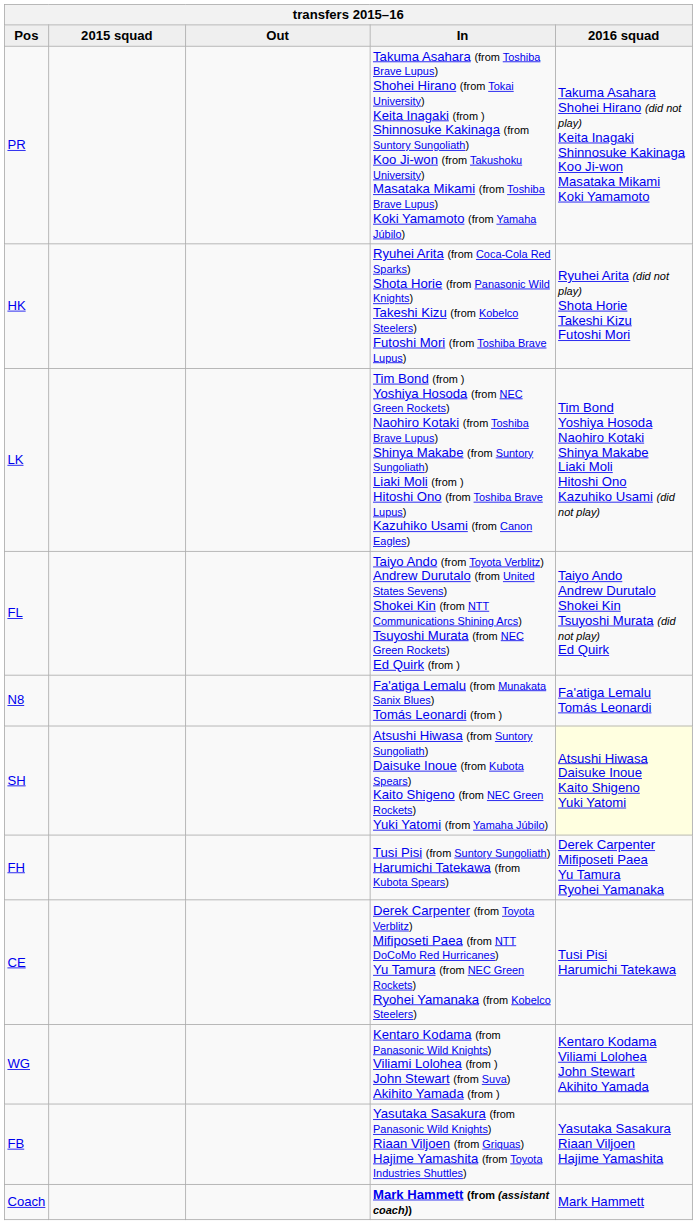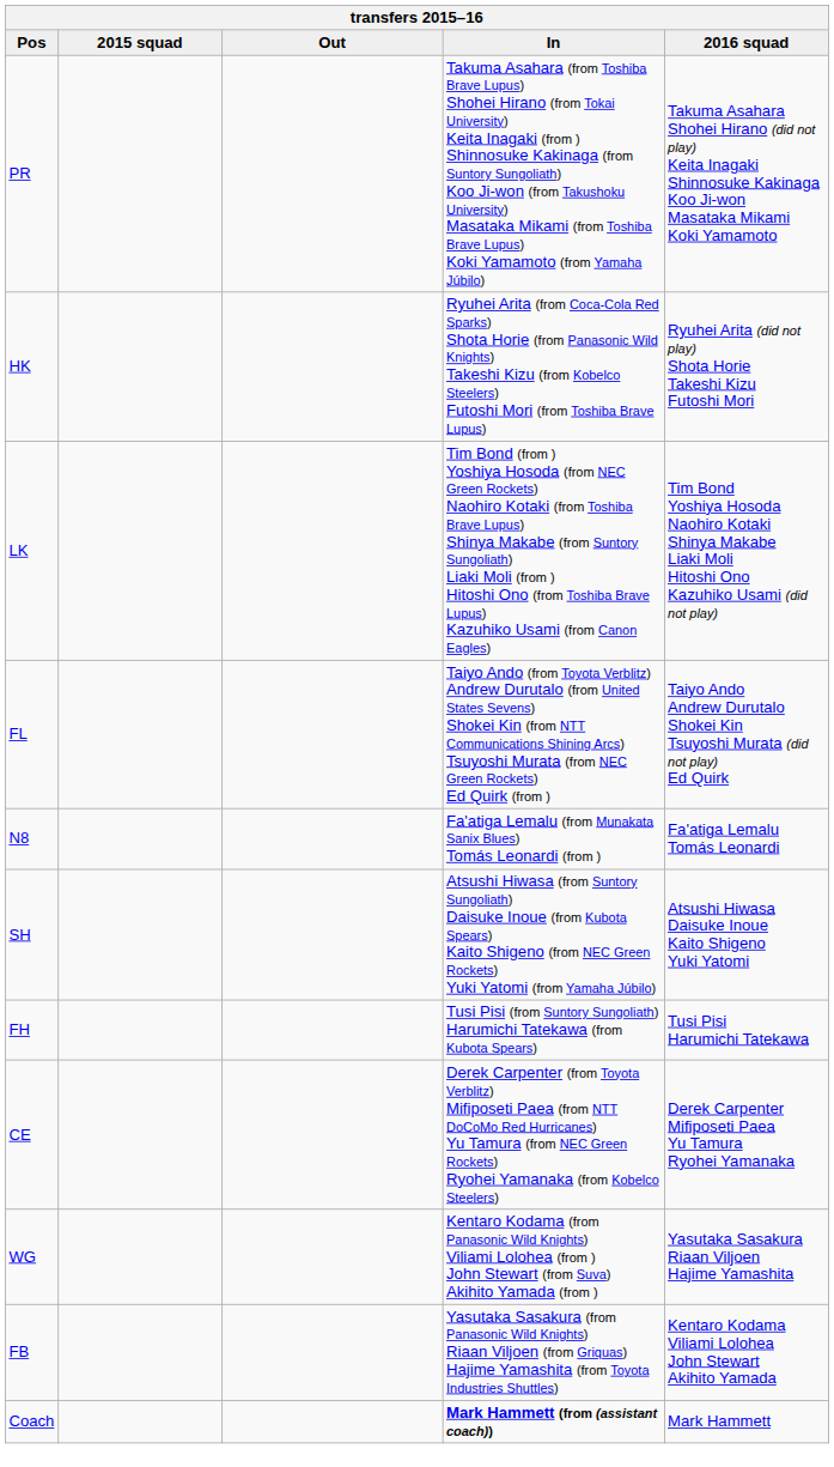SH | 2016 squad: lightyellow background -> no background
FH | 2016 squad: Derek Carpenter Mifiposeti Paea Yu Tamura Ryohei Yamanaka -> Tusi Pisi Harumichi Tatekawa
CE | 2016 squad: Tusi Pisi Harumichi Tatekawa -> Derek Carpenter Mifiposeti Paea Yu Tamura Ryohei Yamanaka
WG | 2016 squad: Kentaro Kodama Viliami Lolohea John Stewart Akihito Yamada -> Yasutaka Sasakura Riaan Viljoen Hajime Yamashita
FB | 2016 squad: Yasutaka Sasakura Riaan Viljoen Hajime Yamashita -> Kentaro Kodama Viliami Lolohea John Stewart Akihito Yamada
